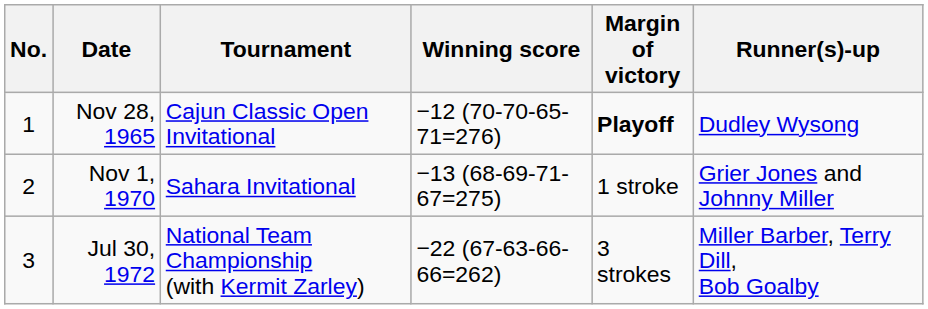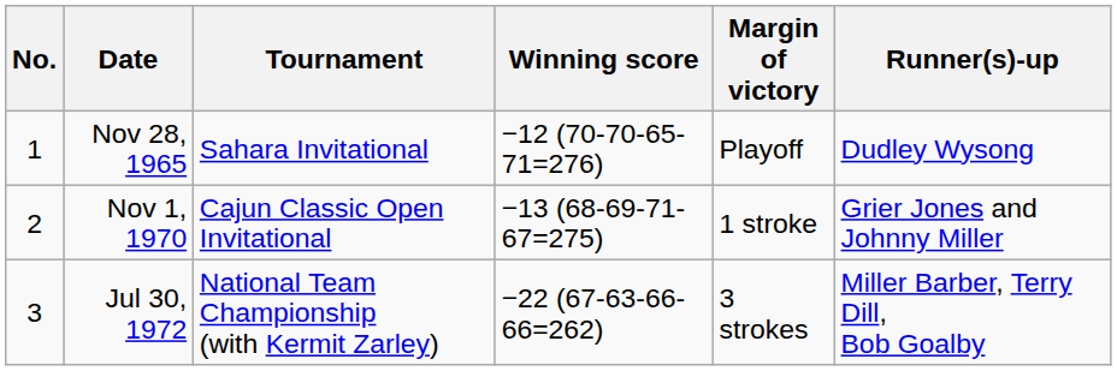Nov 28, 1965 | Tournament: Cajun Classic Open Invitational -> Sahara Invitational
Nov 28, 1965 | Margin of victory: bold -> normal
Nov 1, 1970 | Tournament: Sahara Invitational -> Cajun Classic Open Invitational
